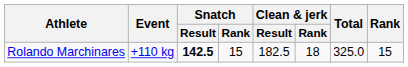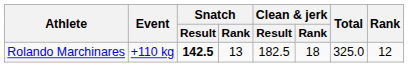Rolando Marchinares | Snatch / Rank: 15 -> 13
Rolando Marchinares | Rank: 15 -> 12
